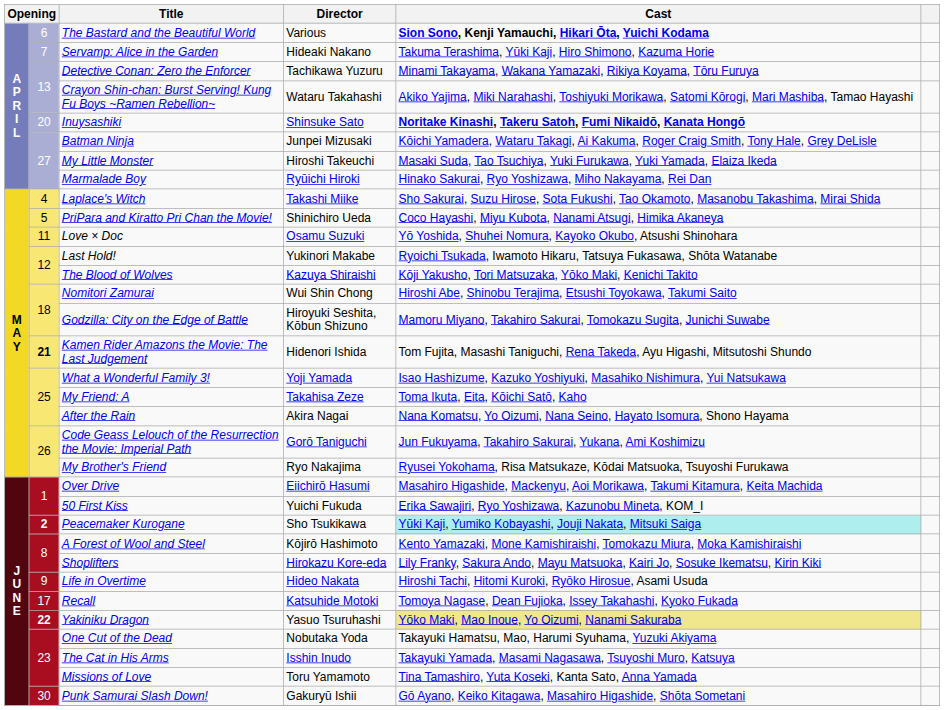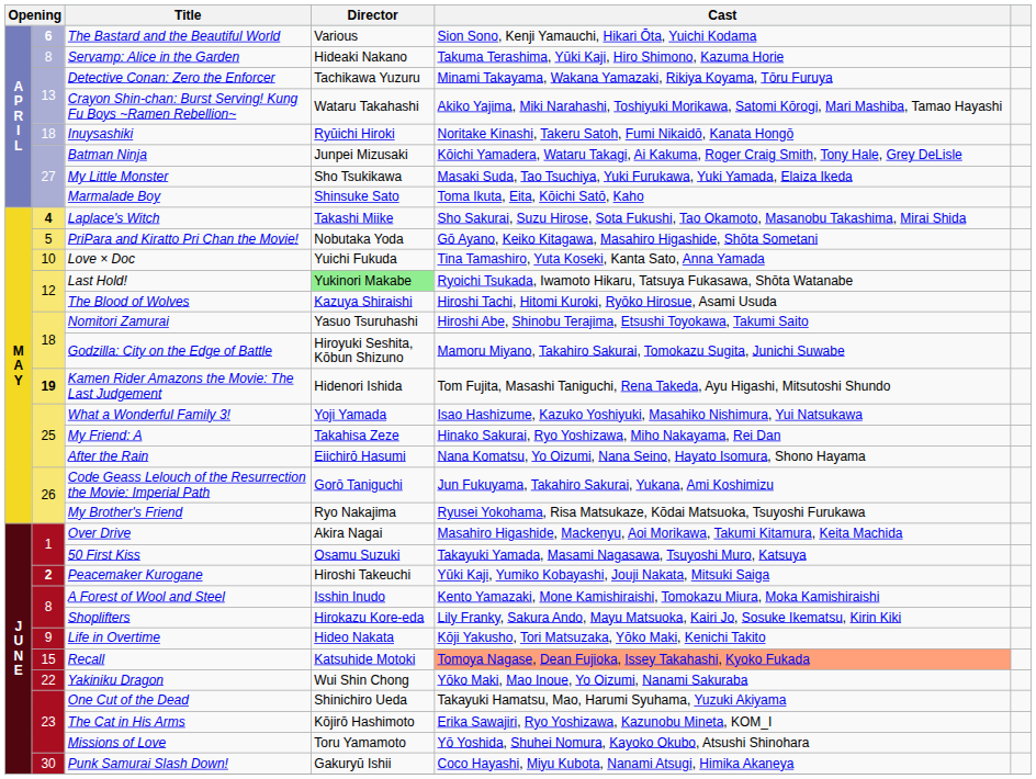The Bastard and the Beautiful World | column 2: normal -> bold
The Bastard and the Beautiful World | Cast: bold -> normal
Servamp: Alice in the Garden | column 2: 7 -> 8
Inuysashiki | column 2: 20 -> 18
Inuysashiki | Director: Shinsuke Sato -> Ryūichi Hiroki
Inuysashiki | Cast: bold -> normal
My Little Monster | Director: Hiroshi Takeuchi -> Sho Tsukikawa
Marmalade Boy | Director: Ryūichi Hiroki -> Shinsuke Sato
Marmalade Boy | Cast: Hinako Sakurai, Ryo Yoshizawa, Miho Nakayama, Rei Dan -> Toma Ikuta, Eita, Kōichi Satō, Kaho
Laplace's Witch | column 2: normal -> bold
PriPara and Kiratto Pri Chan the Movie! | Director: Shinichiro Ueda -> Nobutaka Yoda
PriPara and Kiratto Pri Chan the Movie! | Cast: Coco Hayashi, Miyu Kubota, Nanami Atsugi, Himika Akaneya -> Gō Ayano, Keiko Kitagawa, Masahiro Higashide, Shōta Sometani
Love × Doc | column 2: 11 -> 10
Love × Doc | Director: Osamu Suzuki -> Yuichi Fukuda
Love × Doc | Cast: Yō Yoshida, Shuhei Nomura, Kayoko Okubo, Atsushi Shinohara -> Tina Tamashiro, Yuta Koseki, Kanta Sato, Anna Yamada
Last Hold! | Director: no background -> lightgreen background
The Blood of Wolves | Cast: Kōji Yakusho, Tori Matsuzaka, Yōko Maki, Kenichi Takito -> Hiroshi Tachi, Hitomi Kuroki, Ryōko Hirosue, Asami Usuda
Nomitori Zamurai | Director: Wui Shin Chong -> Yasuo Tsuruhashi
Kamen Rider Amazons the Movie: The Last Judgement | column 2: 21 -> 19
My Friend: A | Cast: Toma Ikuta, Eita, Kōichi Satō, Kaho -> Hinako Sakurai, Ryo Yoshizawa, Miho Nakayama, Rei Dan
After the Rain | Director: Akira Nagai -> Eiichirō Hasumi
Over Drive | Director: Eiichirō Hasumi -> Akira Nagai
50 First Kiss | Director: Yuichi Fukuda -> Osamu Suzuki
50 First Kiss | Cast: Erika Sawajiri, Ryo Yoshizawa, Kazunobu Mineta, KOM_I -> Takayuki Yamada, Masami Nagasawa, Tsuyoshi Muro, Katsuya
Peacemaker Kurogane | Director: Sho Tsukikawa -> Hiroshi Takeuchi
Peacemaker Kurogane | Cast: paleturquoise background -> no background
A Forest of Wool and Steel | Director: Kōjirō Hashimoto -> Isshin Inudo
Life in Overtime | Cast: Hiroshi Tachi, Hitomi Kuroki, Ryōko Hirosue, Asami Usuda -> Kōji Yakusho, Tori Matsuzaka, Yōko Maki, Kenichi Takito
Recall | column 2: 17 -> 15
Recall | Cast: no background -> lightsalmon background
Yakiniku Dragon | column 2: bold -> normal
Yakiniku Dragon | Director: Yasuo Tsuruhashi -> Wui Shin Chong
Yakiniku Dragon | Cast: khaki background -> no background
One Cut of the Dead | Director: Nobutaka Yoda -> Shinichiro Ueda
The Cat in His Arms | Director: Isshin Inudo -> Kōjirō Hashimoto
The Cat in His Arms | Cast: Takayuki Yamada, Masami Nagasawa, Tsuyoshi Muro, Katsuya -> Erika Sawajiri, Ryo Yoshizawa, Kazunobu Mineta, KOM_I
Missions of Love | Cast: Tina Tamashiro, Yuta Koseki, Kanta Sato, Anna Yamada -> Yō Yoshida, Shuhei Nomura, Kayoko Okubo, Atsushi Shinohara
Punk Samurai Slash Down! | Cast: Gō Ayano, Keiko Kitagawa, Masahiro Higashide, Shōta Sometani -> Coco Hayashi, Miyu Kubota, Nanami Atsugi, Himika Akaneya
